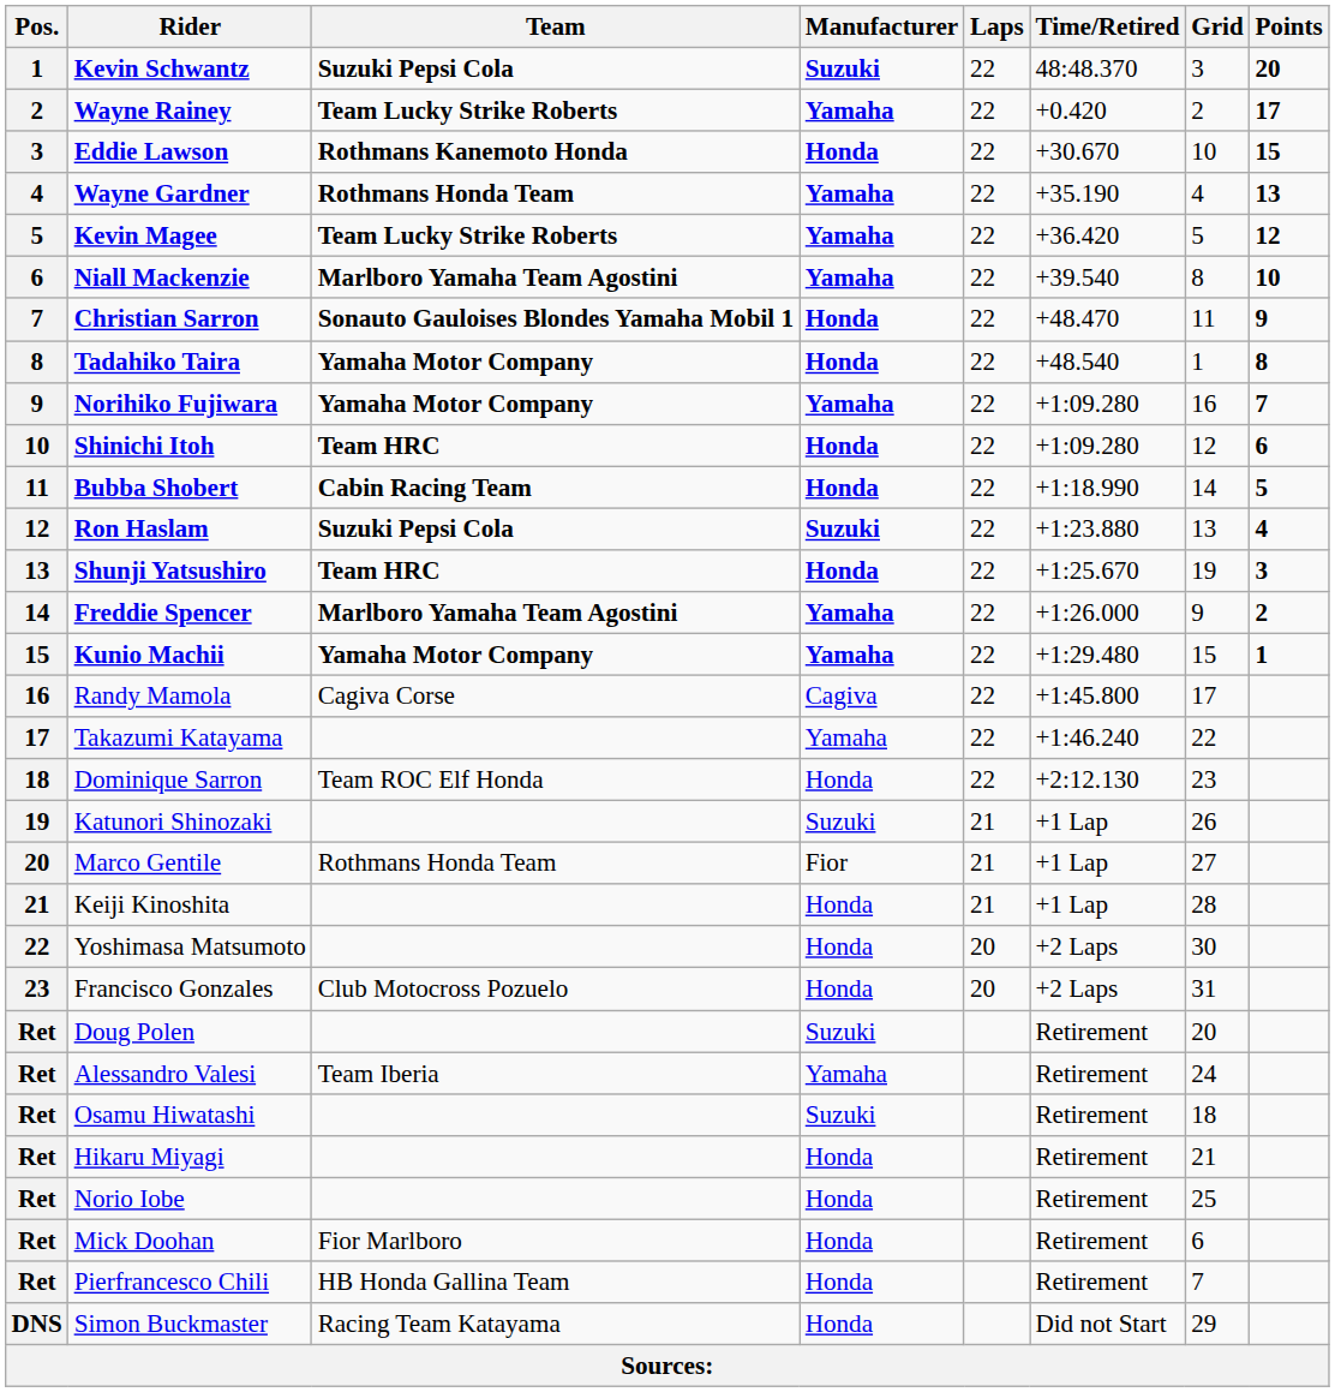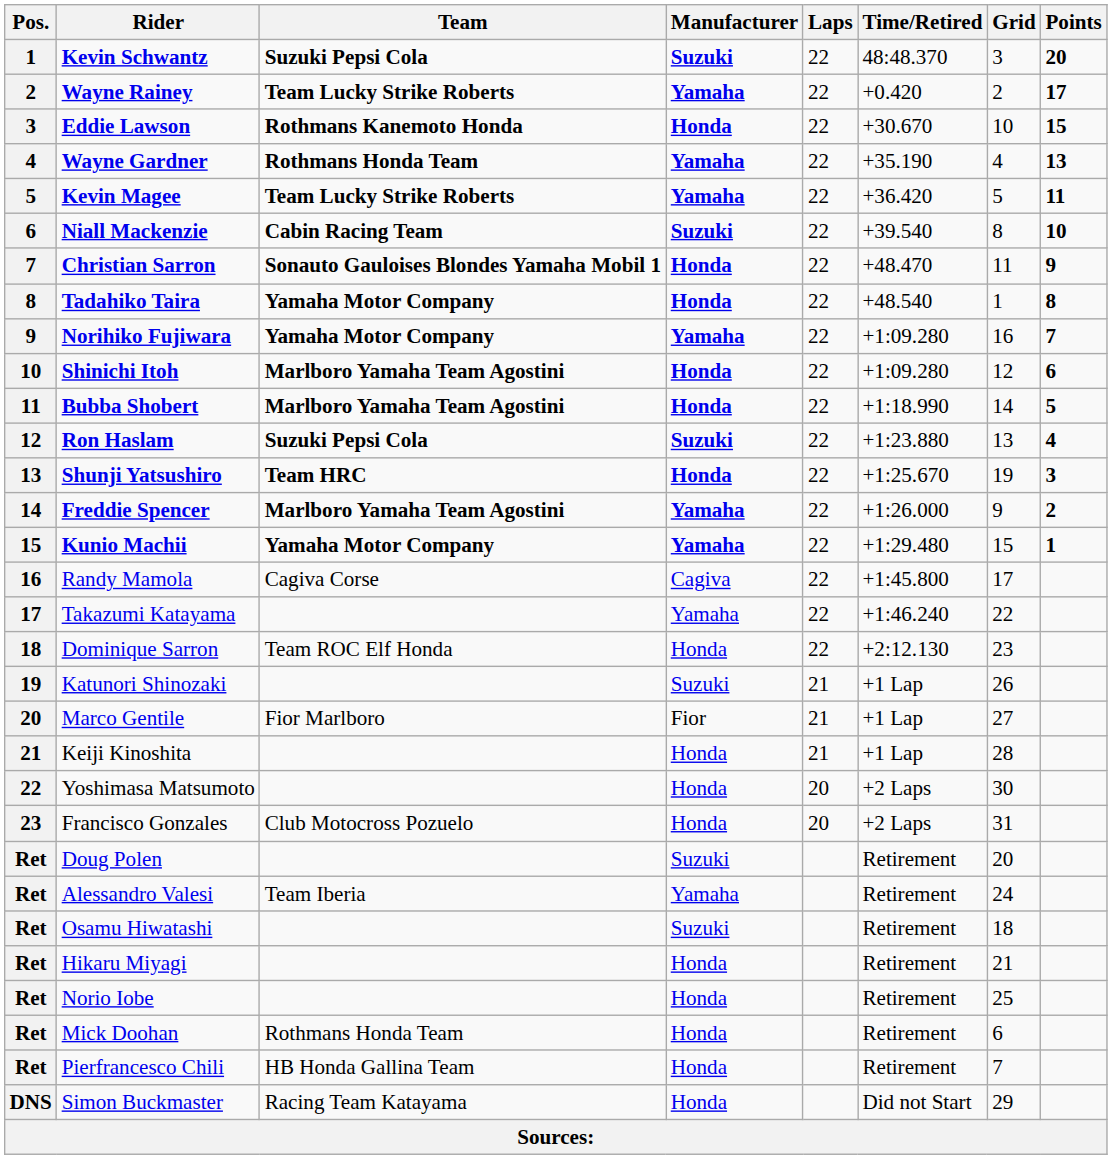Kevin Magee | Points: 12 -> 11
Niall Mackenzie | Team: Marlboro Yamaha Team Agostini -> Cabin Racing Team
Niall Mackenzie | Manufacturer: Yamaha -> Suzuki
Shinichi Itoh | Team: Team HRC -> Marlboro Yamaha Team Agostini
Bubba Shobert | Team: Cabin Racing Team -> Marlboro Yamaha Team Agostini
Marco Gentile | Team: Rothmans Honda Team -> Fior Marlboro
Mick Doohan | Team: Fior Marlboro -> Rothmans Honda Team
